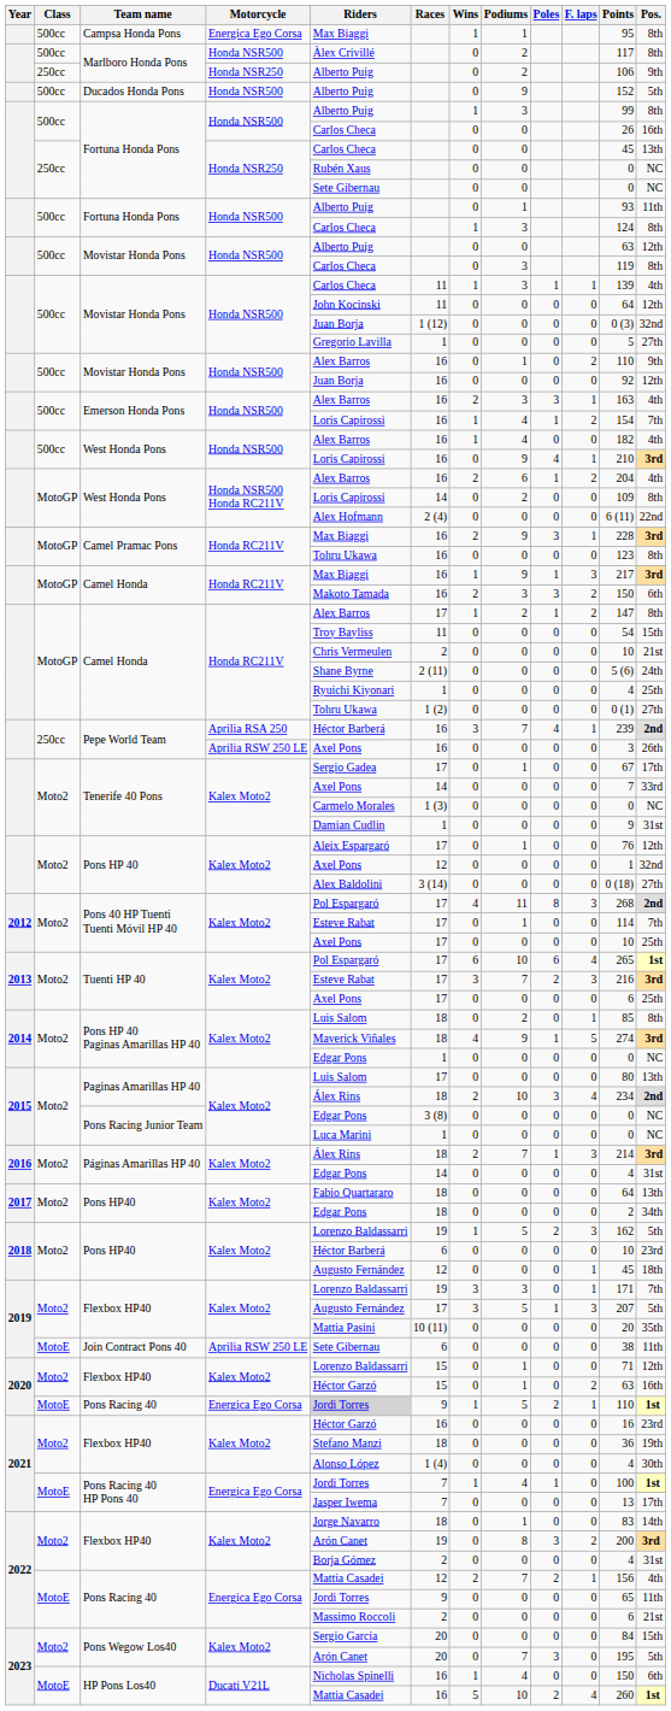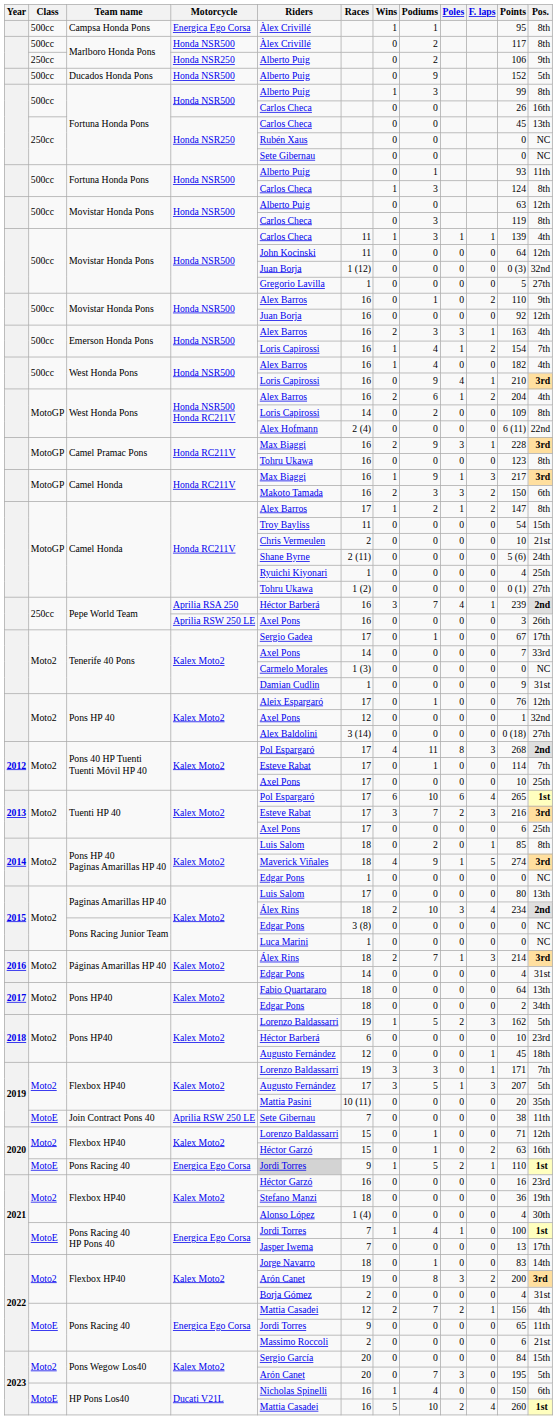Campsa Honda Pons | Riders: Max Biaggi -> Àlex Crivillé
Join Contract Pons 40 | Races: 6 -> 7
